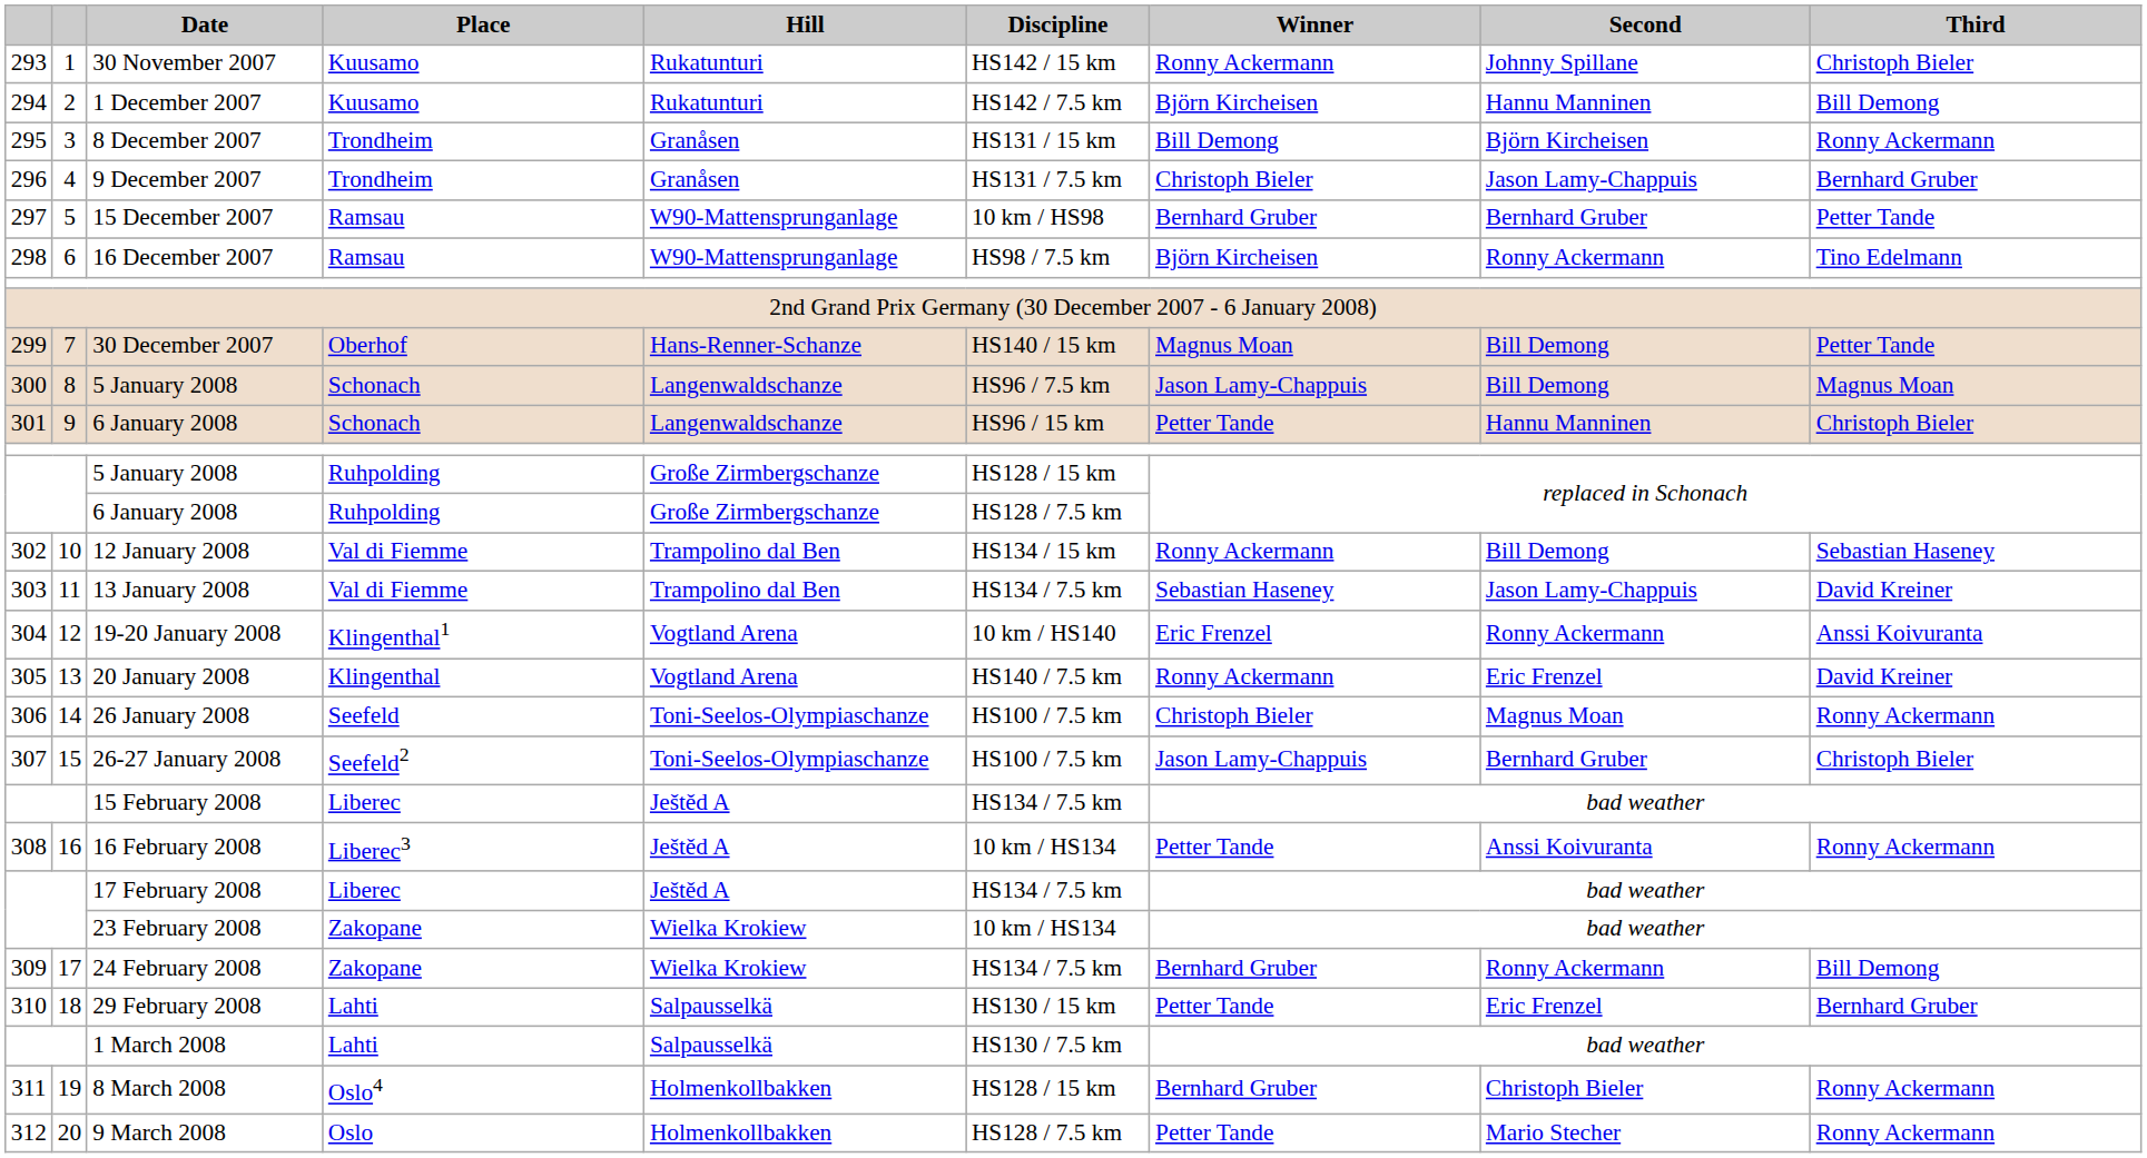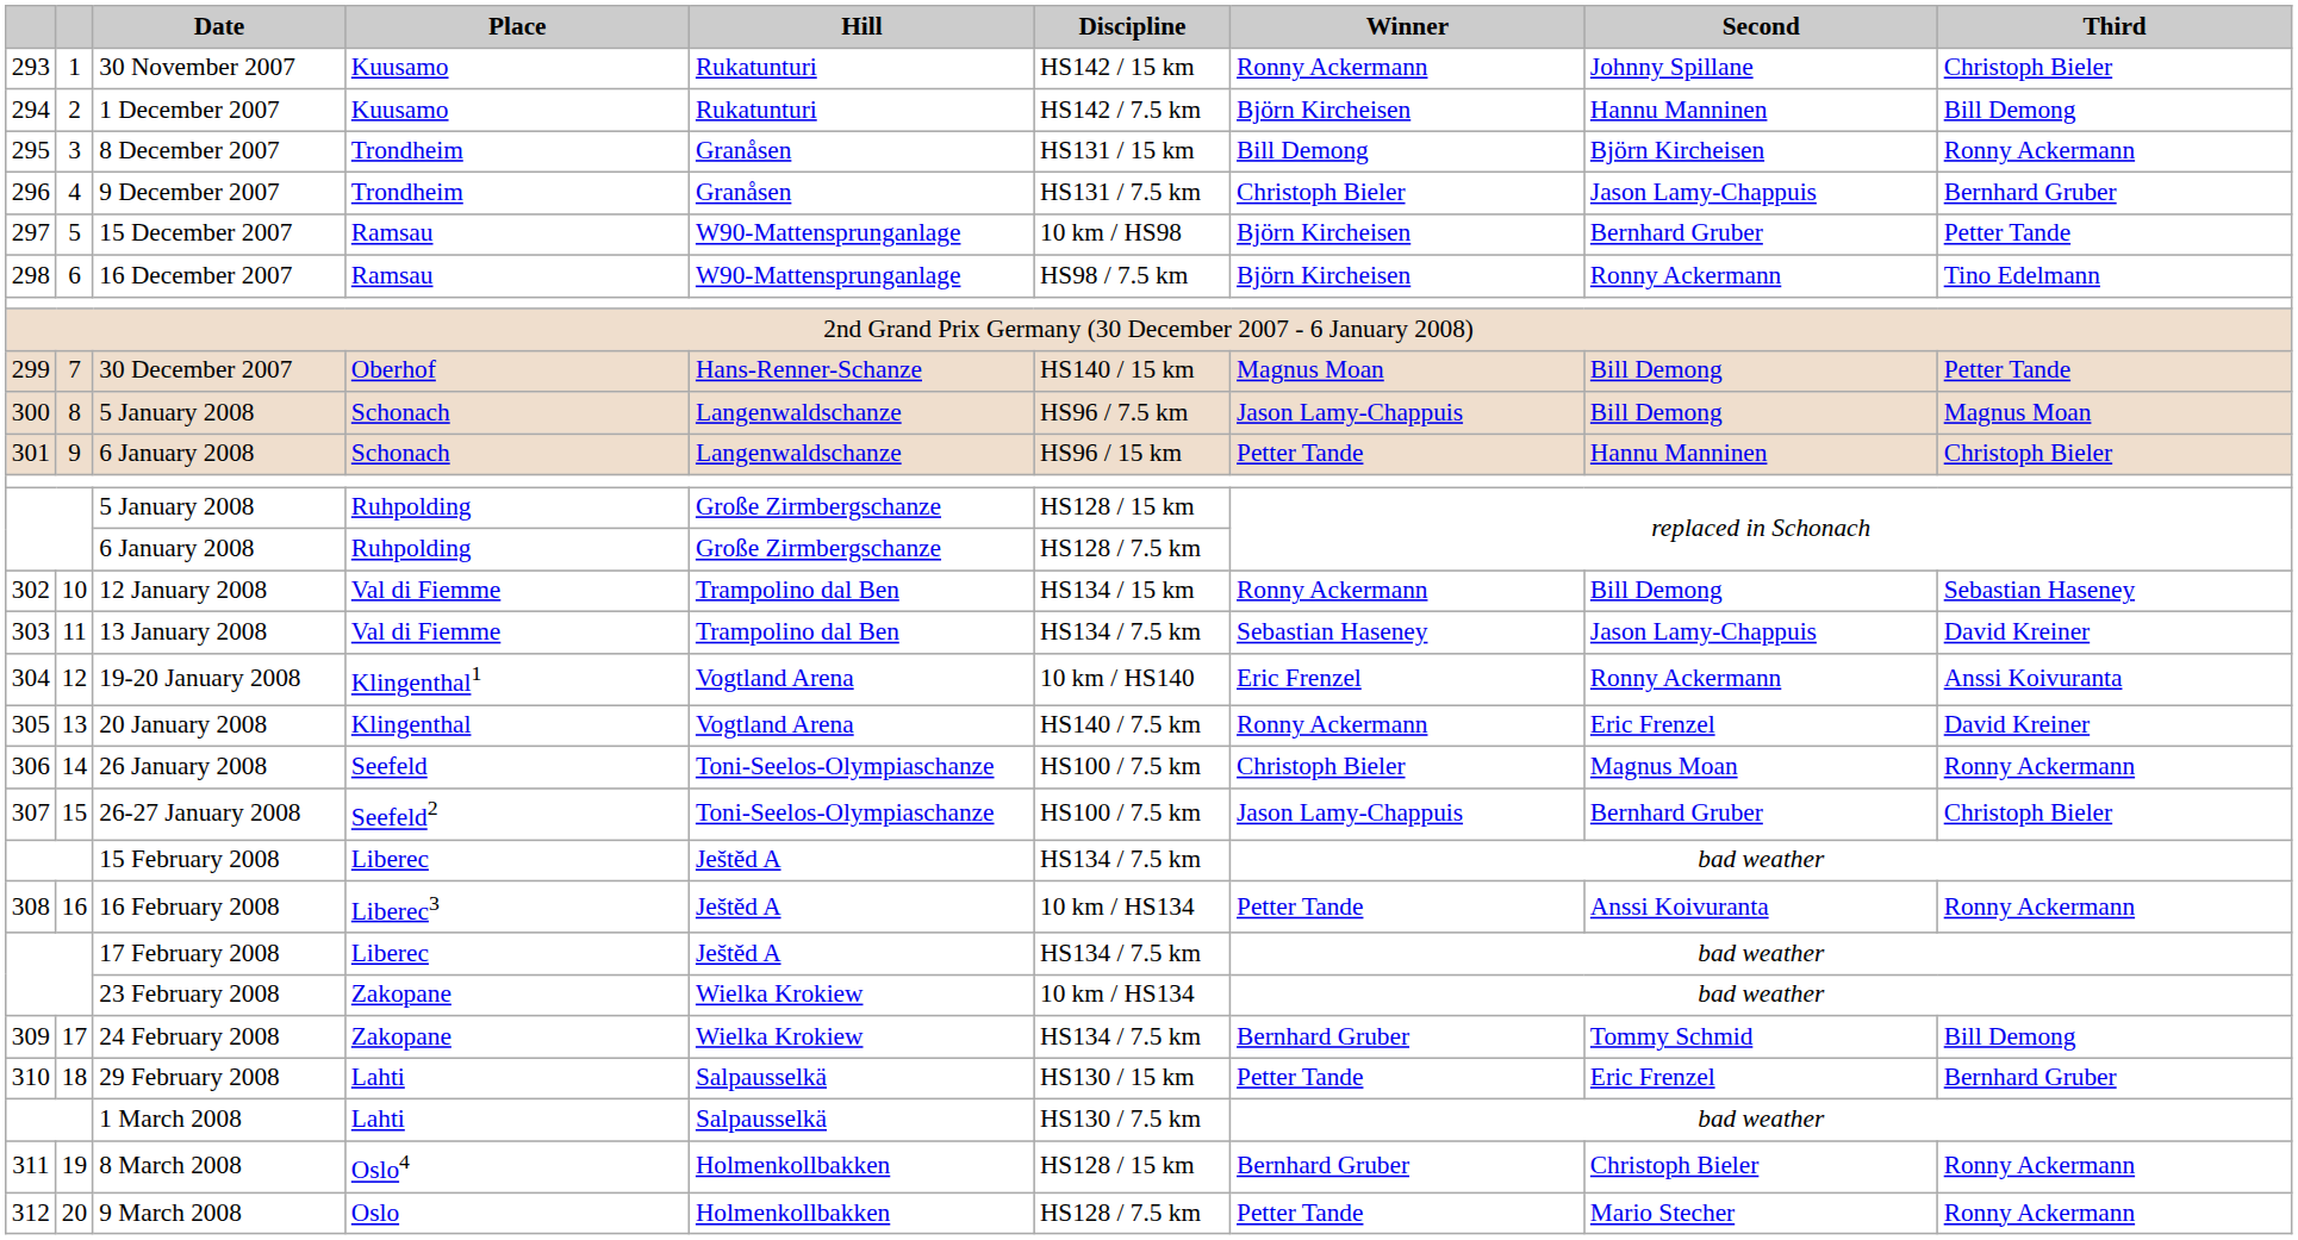15 December 2007 | Winner: Bernhard Gruber -> Björn Kircheisen
24 February 2008 | Second: Ronny Ackermann -> Tommy Schmid
